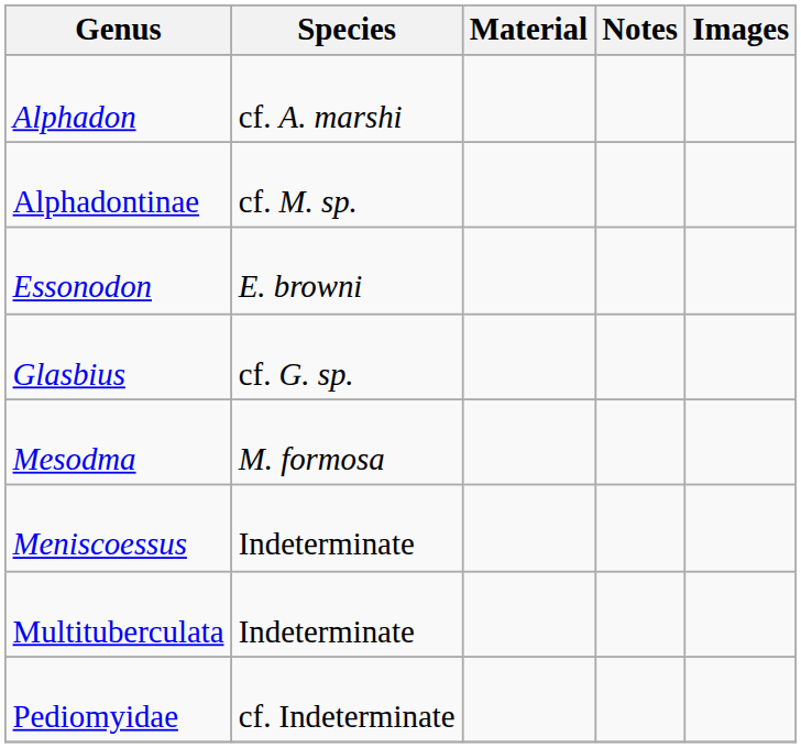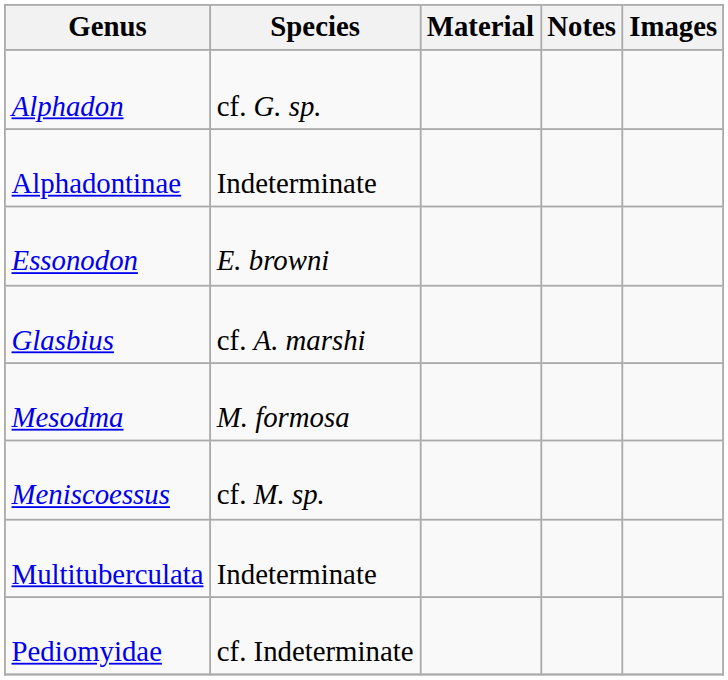Alphadon | Species: cf. A. marshi -> cf. G. sp.
Alphadontinae | Species: cf. M. sp. -> Indeterminate
Glasbius | Species: cf. G. sp. -> cf. A. marshi
Meniscoessus | Species: Indeterminate -> cf. M. sp.
